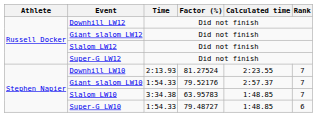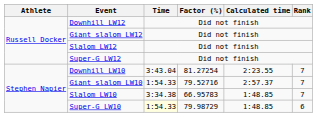Downhill LW10 | Time: 2:13.93 -> 3:43.04
Downhill LW10 | Factor (%): 81.27524 -> 81.27254
Giant slalom LW10 | Factor (%): 79.52176 -> 79.52716
Slalom LW10 | Factor (%): 63.95783 -> 66.95783
Super-G LW10 | Time: no background -> lightyellow background
Super-G LW10 | Factor (%): 79.48727 -> 79.98729
